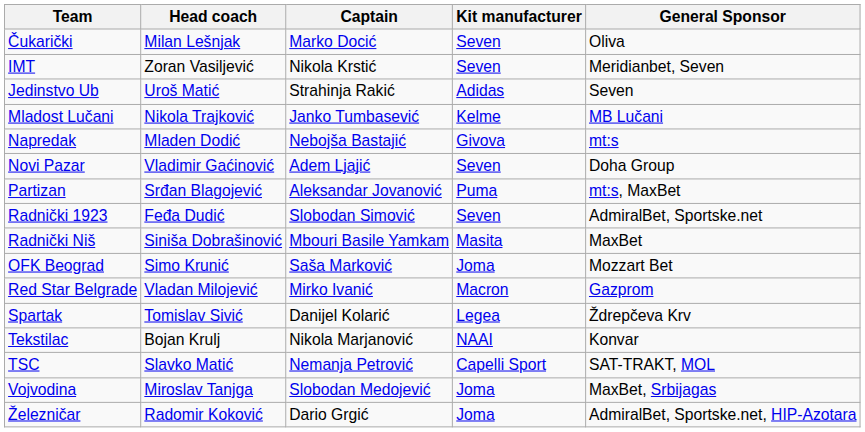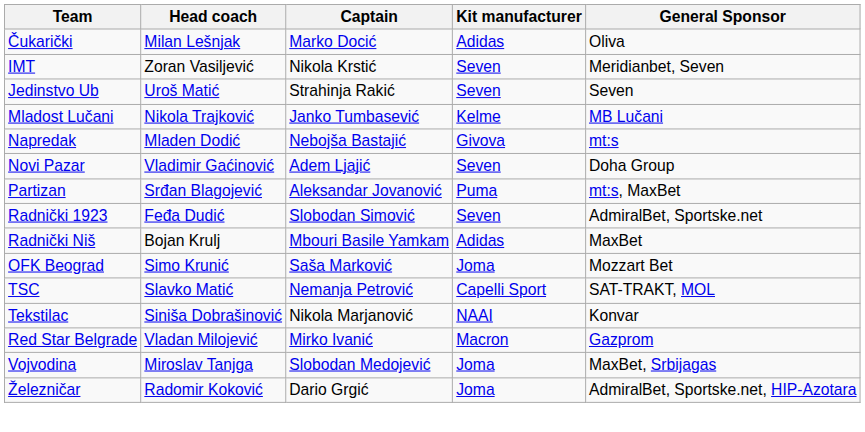Čukarički | Kit manufacturer: Seven -> Adidas
Jedinstvo Ub | Kit manufacturer: Adidas -> Seven
Radnički Niš | Head coach: Siniša Dobrašinović -> Bojan Krulj
Radnički Niš | Kit manufacturer: Masita -> Adidas
rows swapped: Red Star Belgrade <-> TSC
- row: Spartak | Tomislav Sivić | Danijel Kolarić | Legea | Ždrepčeva Krv
Tekstilac | Head coach: Bojan Krulj -> Siniša Dobrašinović
